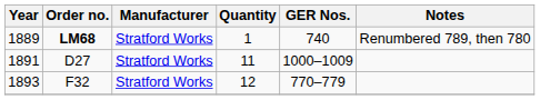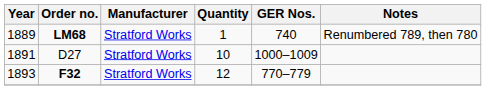1891 | Quantity: 11 -> 10
1893 | Order no.: normal -> bold
